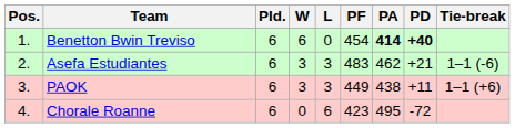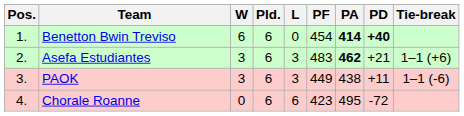columns swapped: Pld. <-> W
Asefa Estudiantes | PA: normal -> bold
Asefa Estudiantes | Tie-break: 1–1 (-6) -> 1–1 (+6)
PAOK | Tie-break: 1–1 (+6) -> 1–1 (-6)
